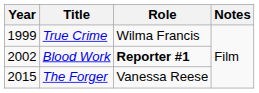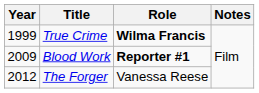True Crime | Role: normal -> bold
Blood Work | Year: 2002 -> 2009
The Forger | Year: 2015 -> 2012
